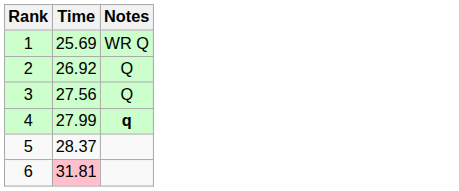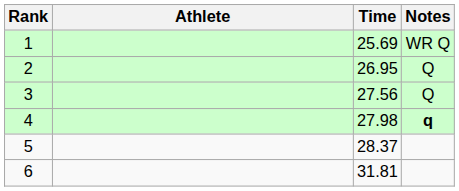+ column: Athlete
2 | Time: 26.92 -> 26.95
4 | Time: 27.99 -> 27.98
6 | Time: pink background -> no background
